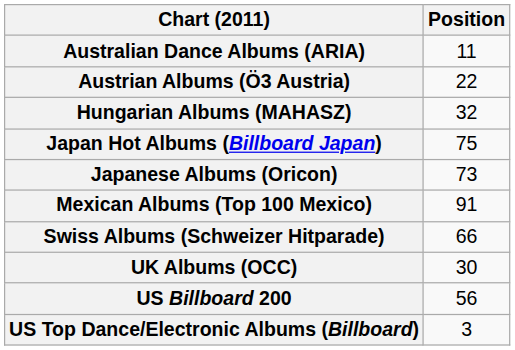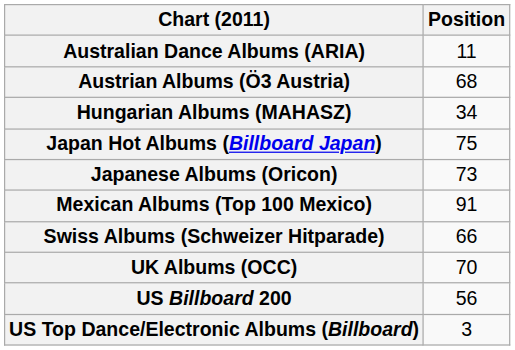Austrian Albums (Ö3 Austria) | Position: 22 -> 68
Hungarian Albums (MAHASZ) | Position: 32 -> 34
UK Albums (OCC) | Position: 30 -> 70
